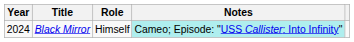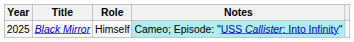Black Mirror | Year: 2024 -> 2025
